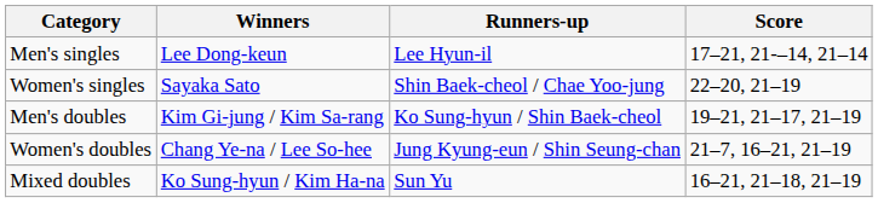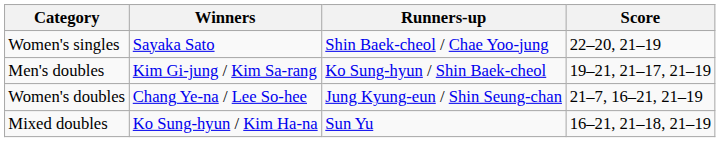- row: Men's singles | Lee Dong-keun | Lee Hyun-il | 17–21, 21-–14, 21–14
